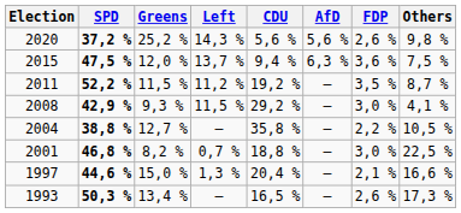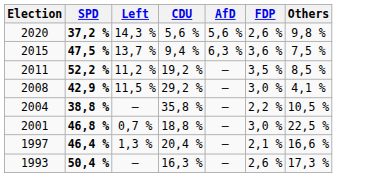- column: Greens | 25,2 % | 12,0 % | 11,5 % | 9,3 % | 12,7 % | 8,2 % | 15,0 % | 13,4 %
2011 | Others: 8,7 % -> 8,5 %
1997 | SPD: 44,6 % -> 46,4 %
1993 | SPD: 50,3 % -> 50,4 %
1993 | CDU: 16,5 % -> 16,3 %
